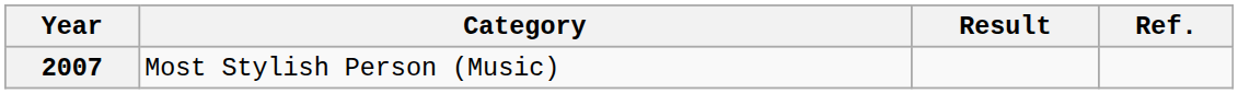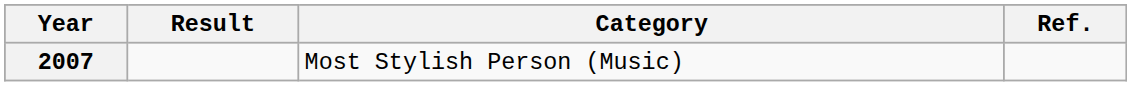columns swapped: Category <-> Result
